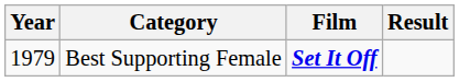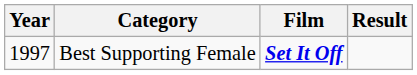Best Supporting Female | Year: 1979 -> 1997
